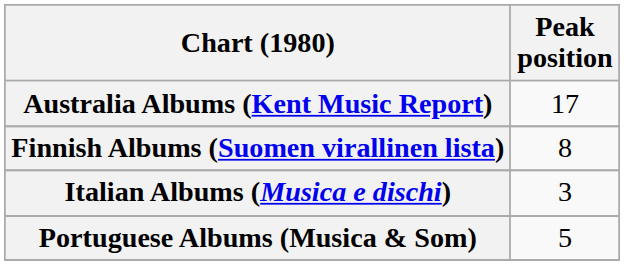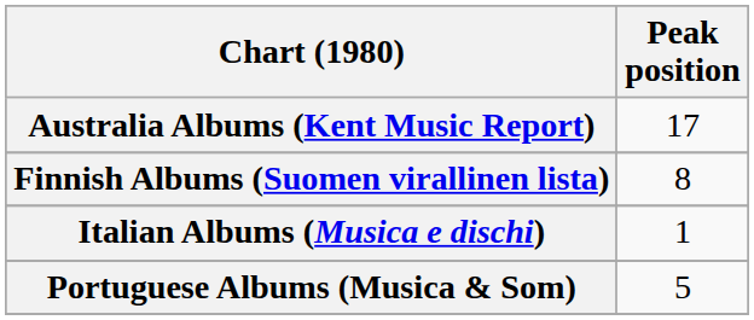Italian Albums (Musica e dischi) | Peak position: 3 -> 1
